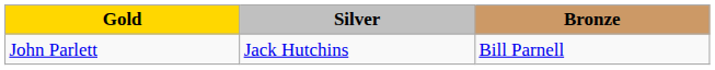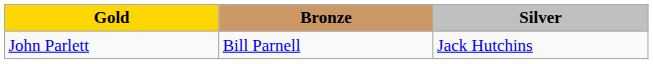columns swapped: Silver <-> Bronze
